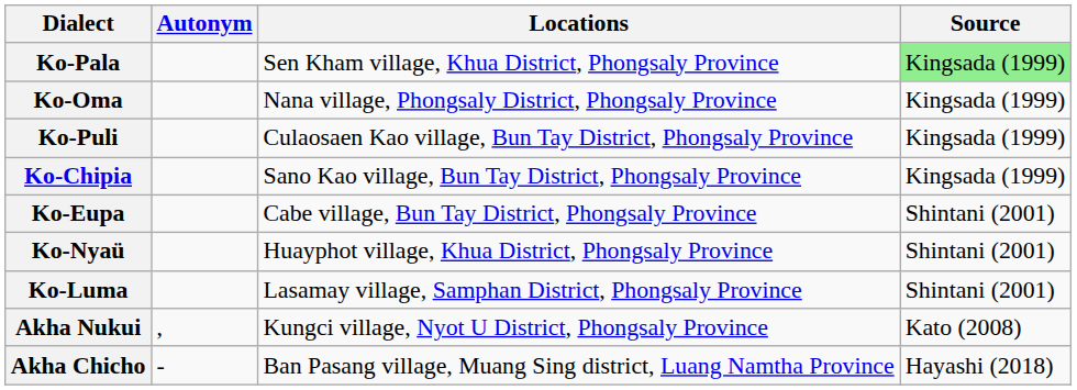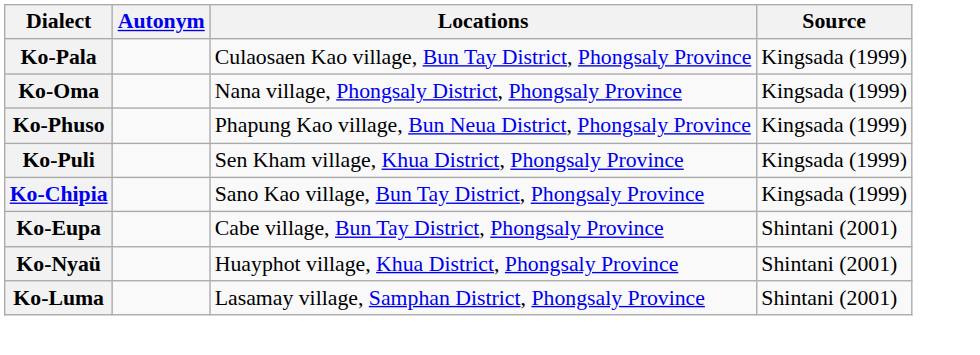Ko-Pala | Locations: Sen Kham village, Khua District, Phongsaly Province -> Culaosaen Kao village, Bun Tay District, Phongsaly Province
Ko-Pala | Source: lightgreen background -> no background
+ row: Ko-Phuso | Phapung Kao village, Bun Neua District, Phongsaly Province | Kingsada (1999)
Ko-Puli | Locations: Culaosaen Kao village, Bun Tay District, Phongsaly Province -> Sen Kham village, Khua District, Phongsaly Province
- row: Akha Nukui | , | Kungci village, Nyot U District, Phongsaly Province | Kato (2008)
- row: Akha Chicho | - | Ban Pasang village, Muang Sing district, Luang Namtha Province | Hayashi (2018)
